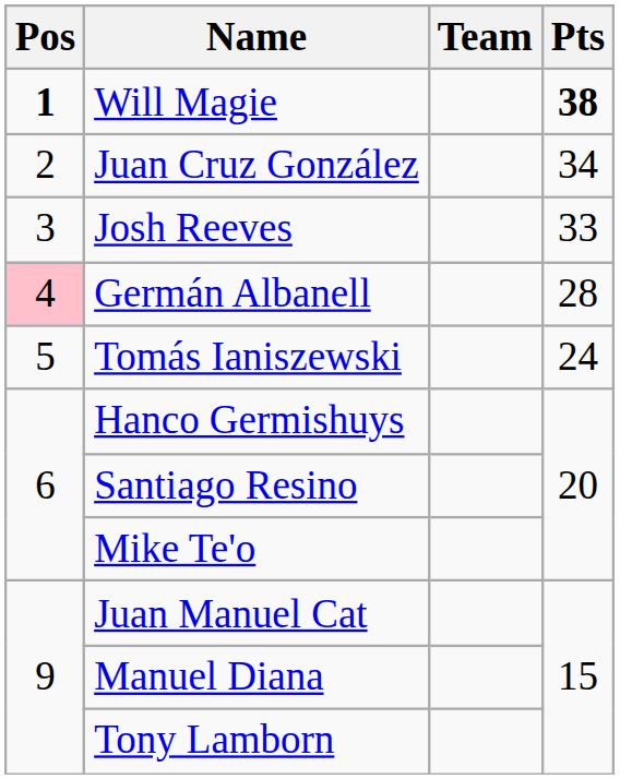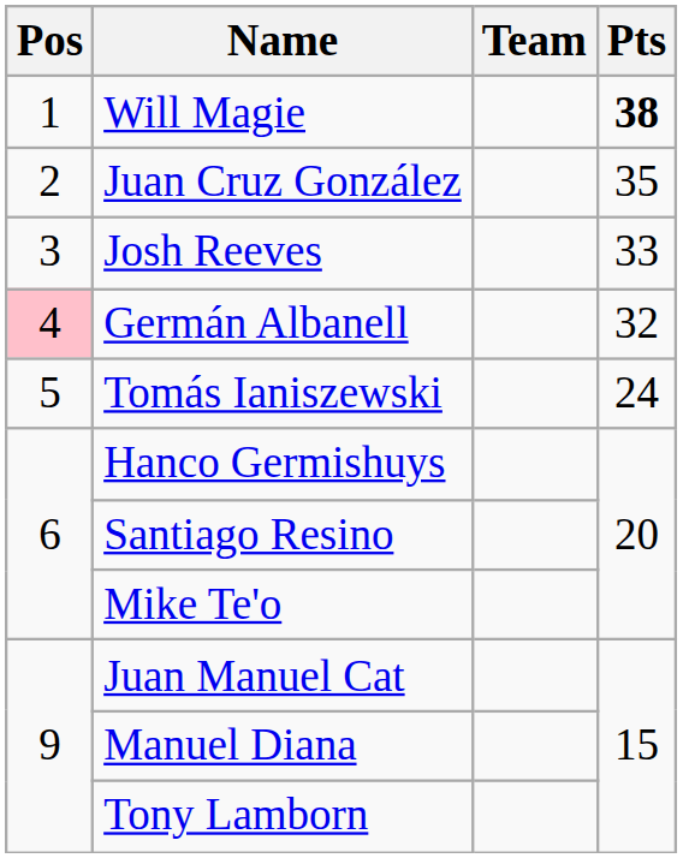Will Magie | Pos: bold -> normal
Juan Cruz González | Pts: 34 -> 35
Germán Albanell | Pts: 28 -> 32
